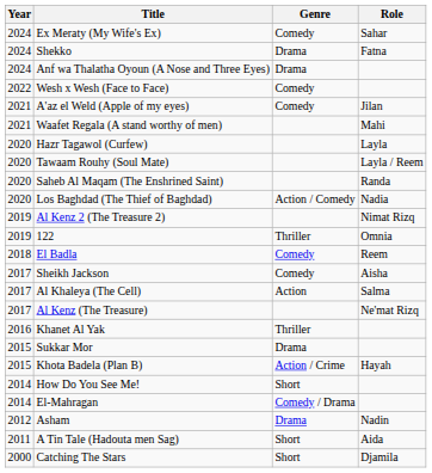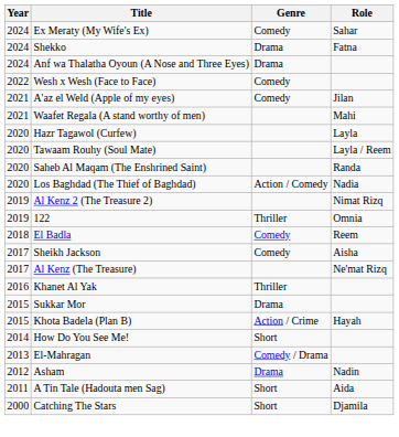- row: 2017 | Al Khaleya (The Cell) | Action | Salma
El-Mahragan | Year: 2014 -> 2013
